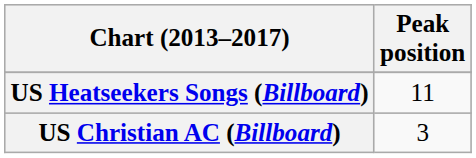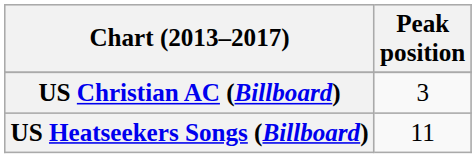rows swapped: US Christian AC (Billboard) <-> US Heatseekers Songs (Billboard)
